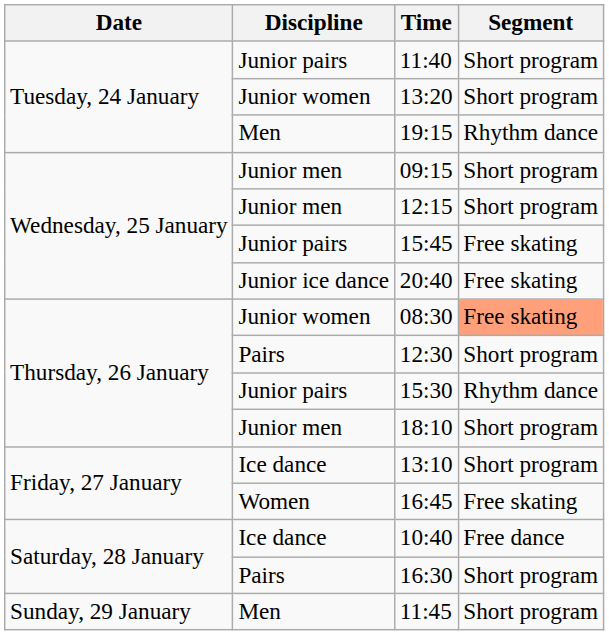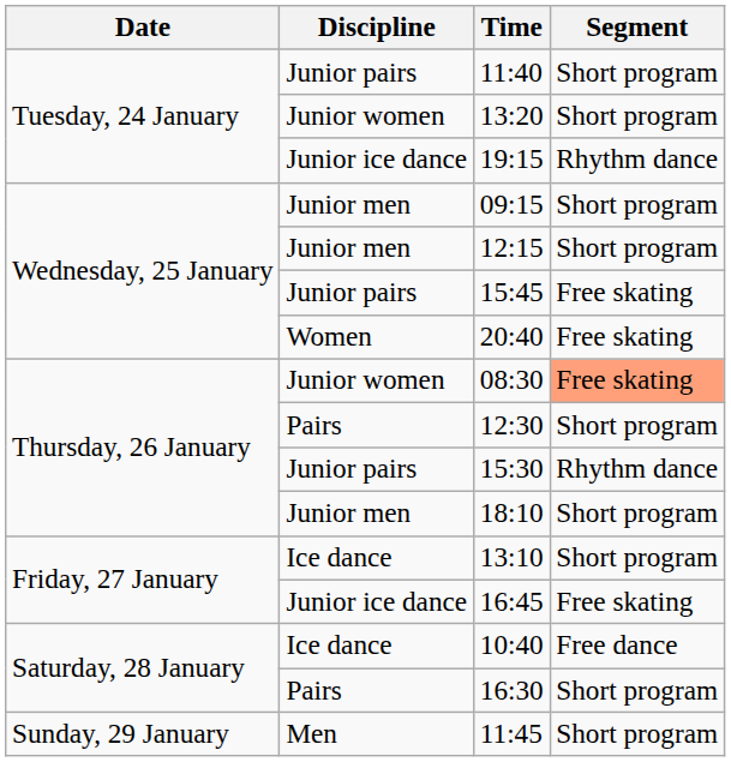19:15 | Discipline: Men -> Junior ice dance
20:40 | Discipline: Junior ice dance -> Women
16:45 | Discipline: Women -> Junior ice dance
